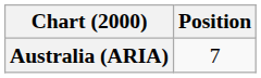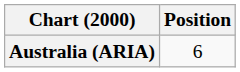Australia (ARIA) | Position: 7 -> 6
